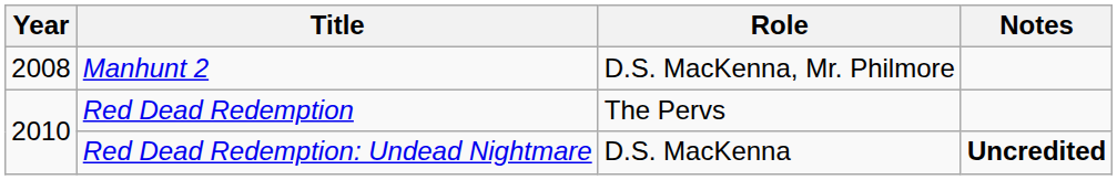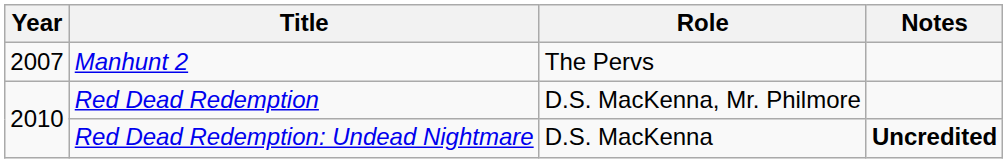Manhunt 2 | Year: 2008 -> 2007
Manhunt 2 | Role: D.S. MacKenna, Mr. Philmore -> The Pervs
Red Dead Redemption | Role: The Pervs -> D.S. MacKenna, Mr. Philmore
